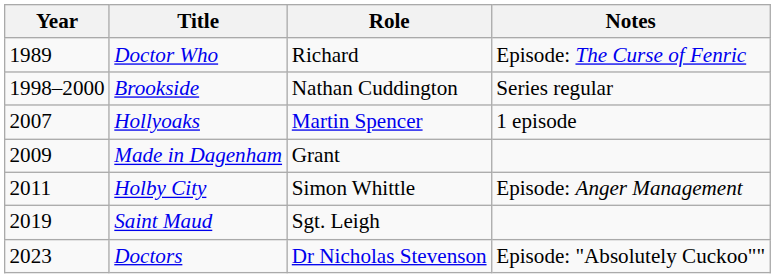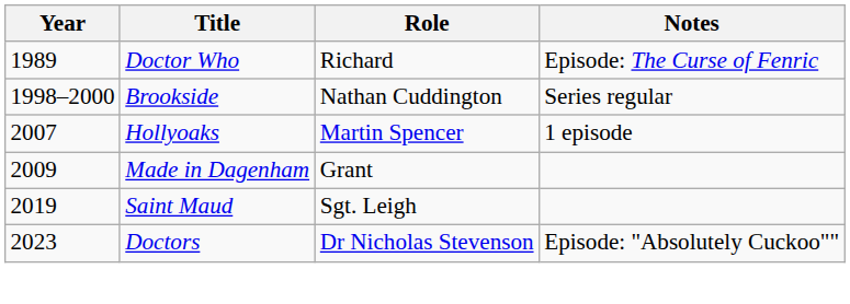- row: 2011 | Holby City | Simon Whittle | Episode: Anger Management
